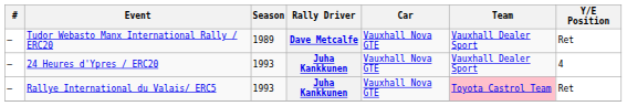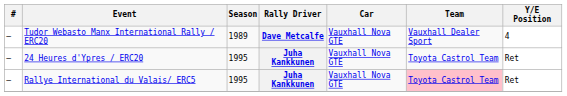Tudor Webasto Manx International Rally / ERC20 | Y/E Position: Ret -> 4
24 Heures d'Ypres / ERC20 | Season: 1993 -> 1995
24 Heures d'Ypres / ERC20 | Team: Vauxhall Dealer Sport -> Toyota Castrol Team
24 Heures d'Ypres / ERC20 | Y/E Position: 4 -> Ret
Rallye International du Valais/ ERC5 | Season: 1993 -> 1995
